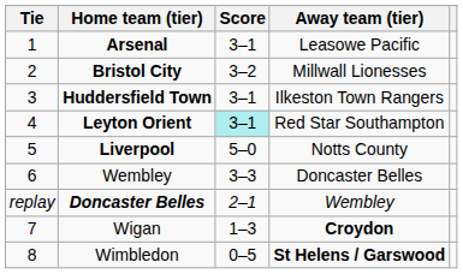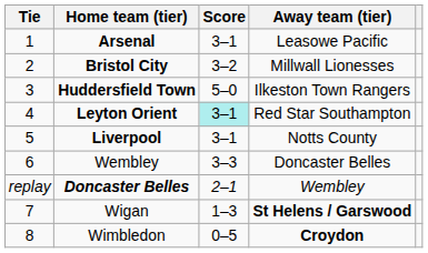Huddersfield Town | Score: 3–1 -> 5–0
Liverpool | Score: 5–0 -> 3–1
Wigan | Away team (tier): Croydon -> St Helens / Garswood
Wimbledon | Away team (tier): St Helens / Garswood -> Croydon
